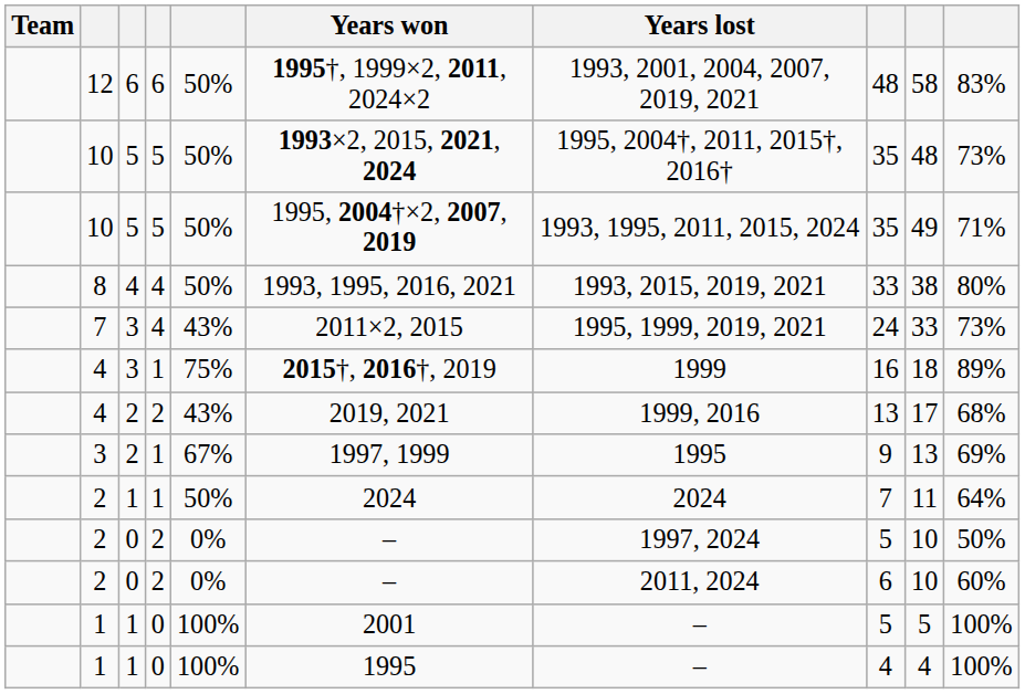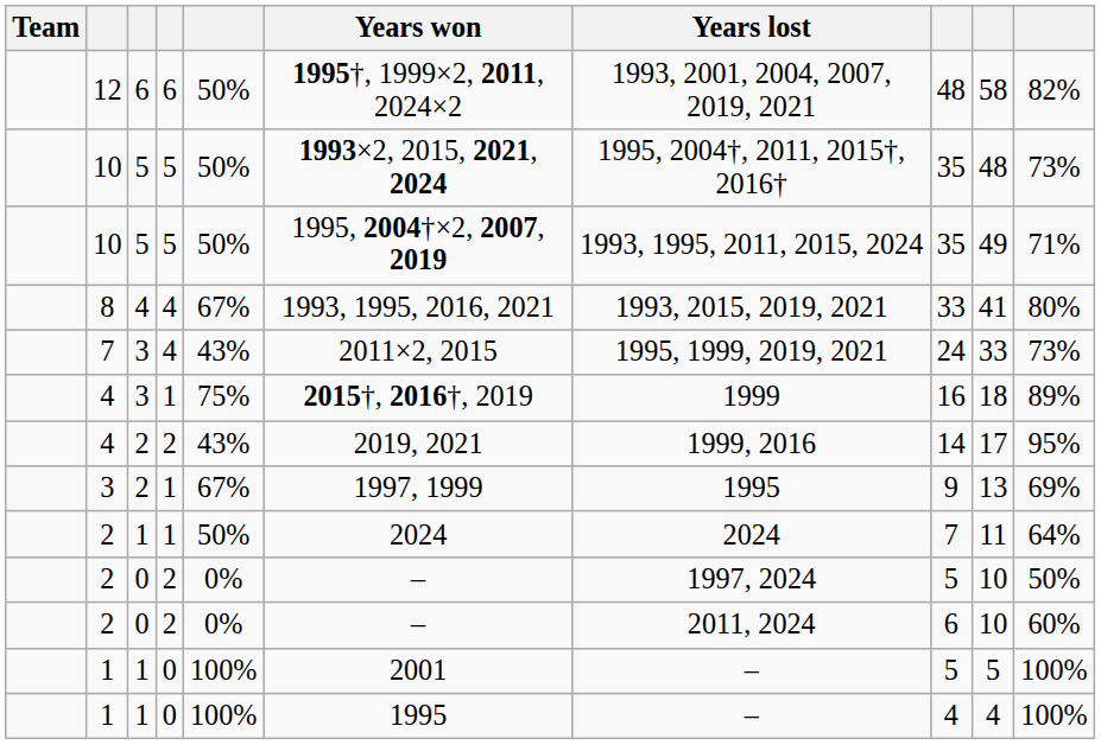12 | column 10: 83% -> 82%
8 | column 5: 50% -> 67%
8 | column 9: 38 -> 41
4 / 2 | column 8: 13 -> 14
4 / 2 | column 10: 68% -> 95%
